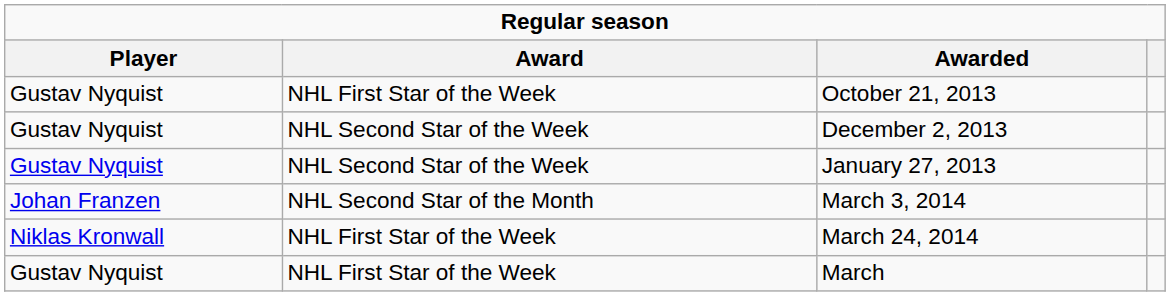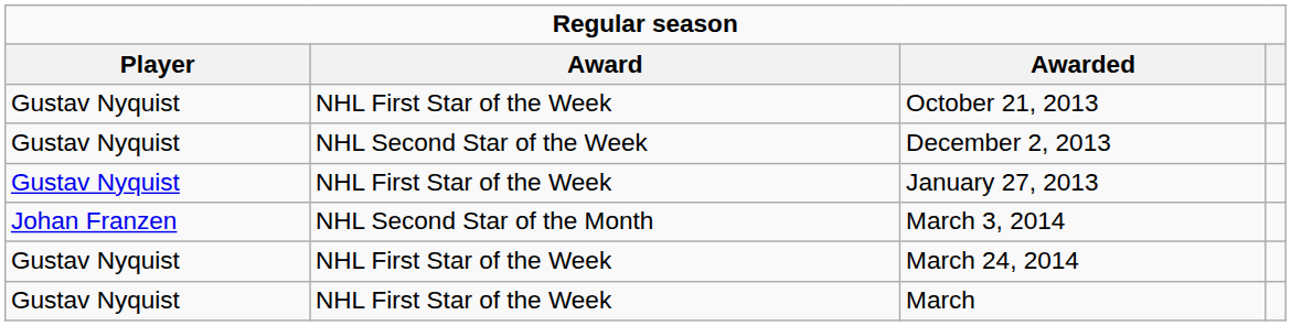January 27, 2013 | Award: NHL Second Star of the Week -> NHL First Star of the Week
March 24, 2014 | Player: Niklas Kronwall -> Gustav Nyquist
